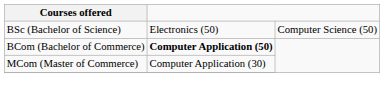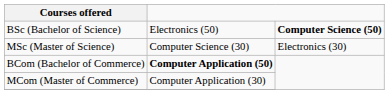BSc (Bachelor of Science) | column 3: normal -> bold
+ row: MSc (Master of Science) | Computer Science (30) | Electronics (30)
